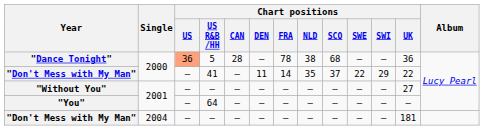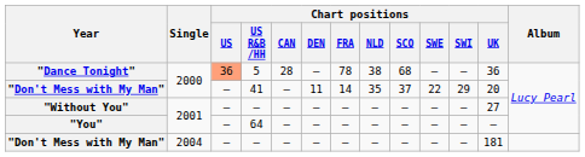"Don't Mess with My Man" / 41 | Chart positions / UK: 22 -> 20
